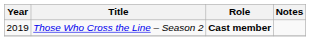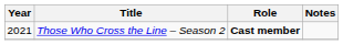Those Who Cross the Line – Season 2 | Year: 2019 -> 2021
